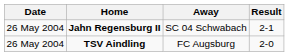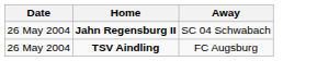- column: Result | 2-1 | 2-0
